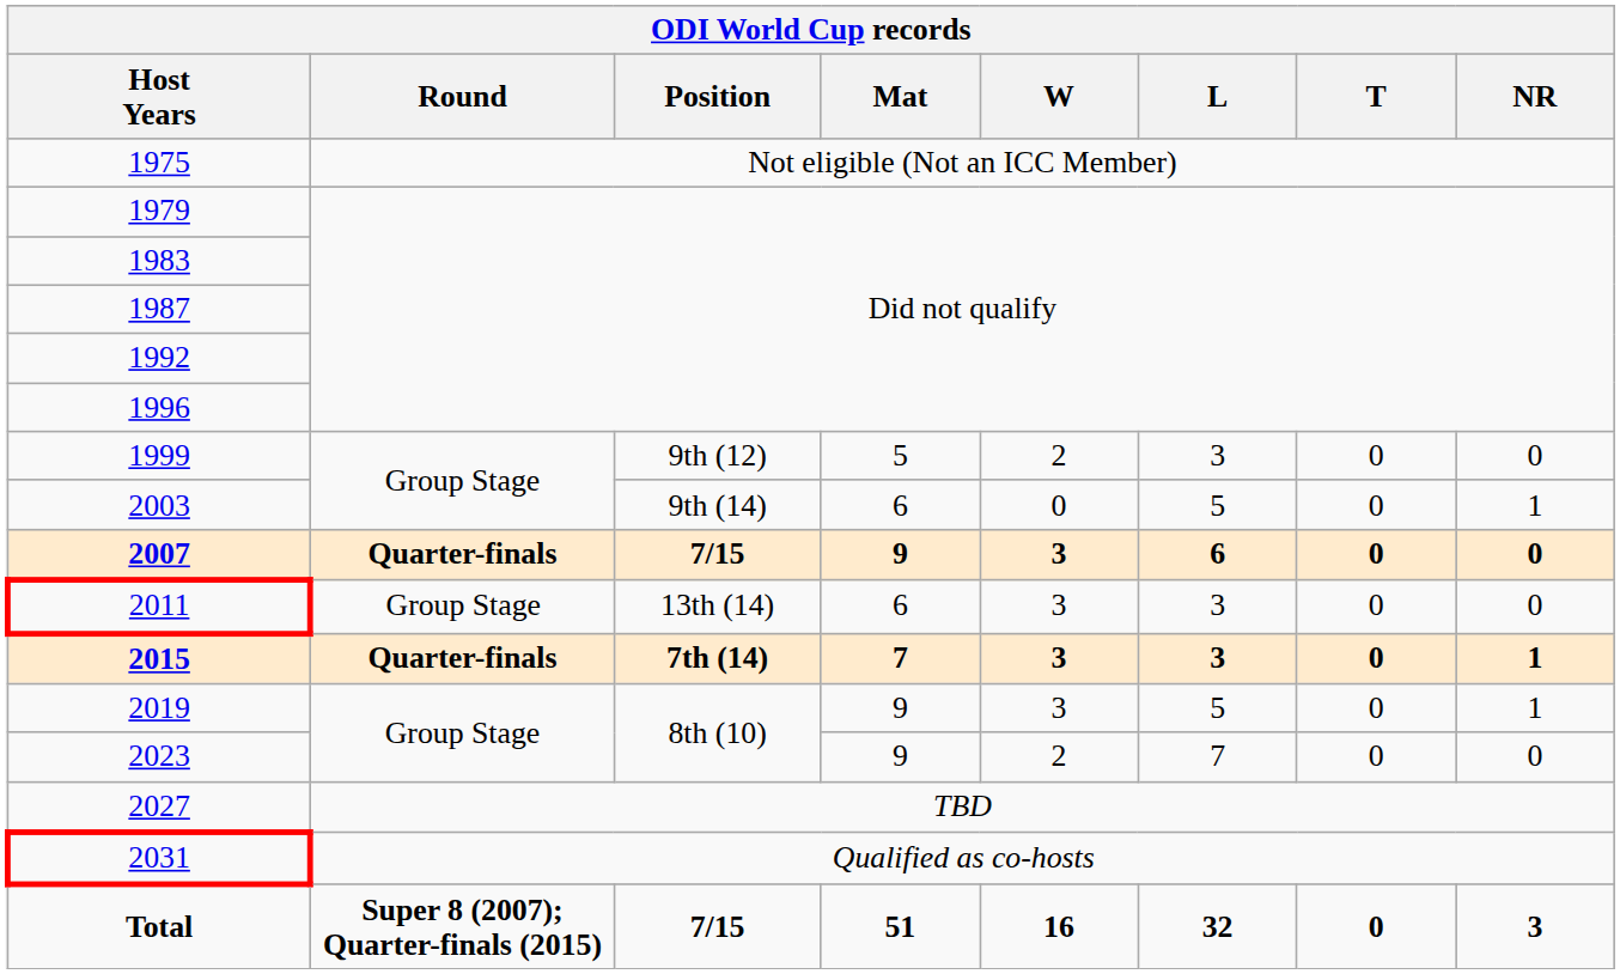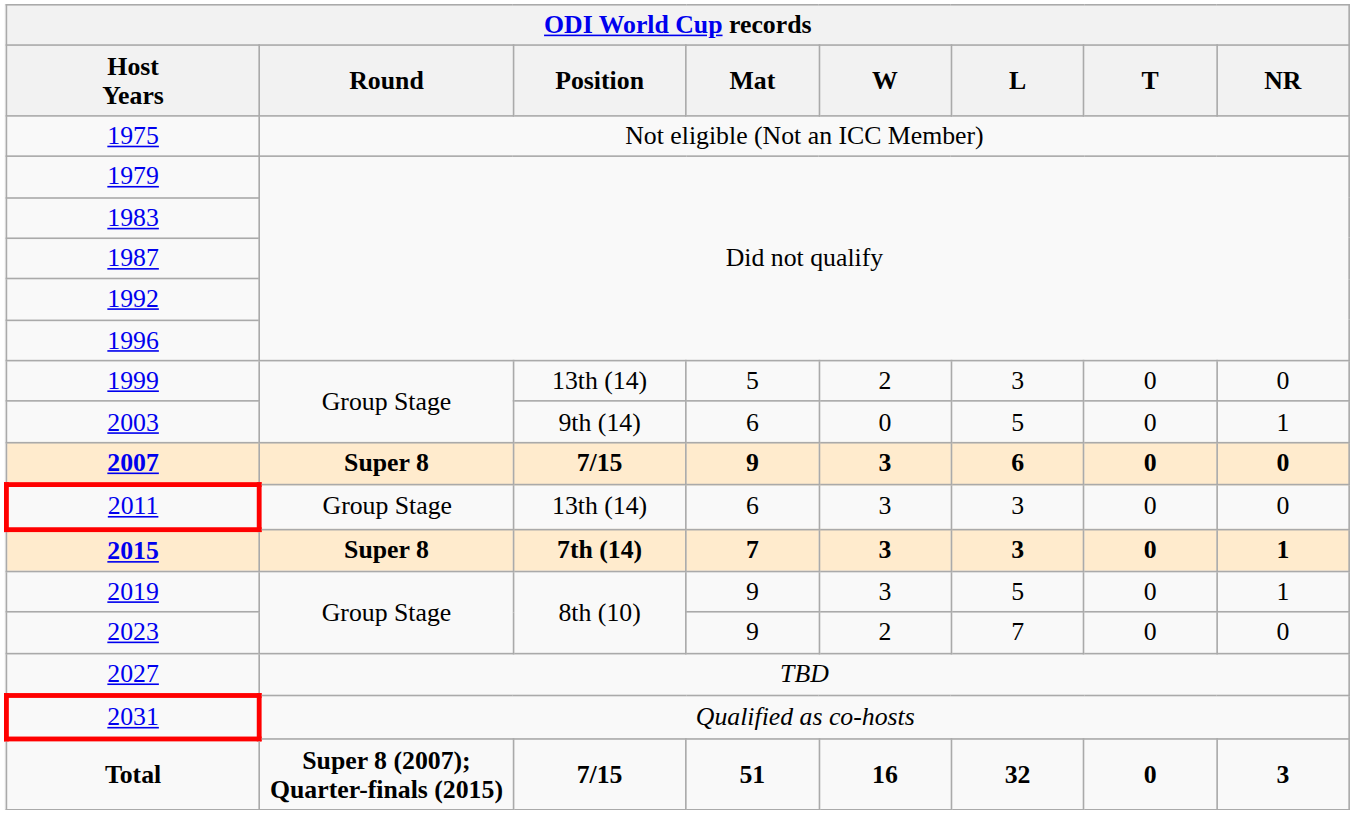1999 | Position: 9th (12) -> 13th (14)
2007 | Round: Quarter-finals -> Super 8
2015 | Round: Quarter-finals -> Super 8
